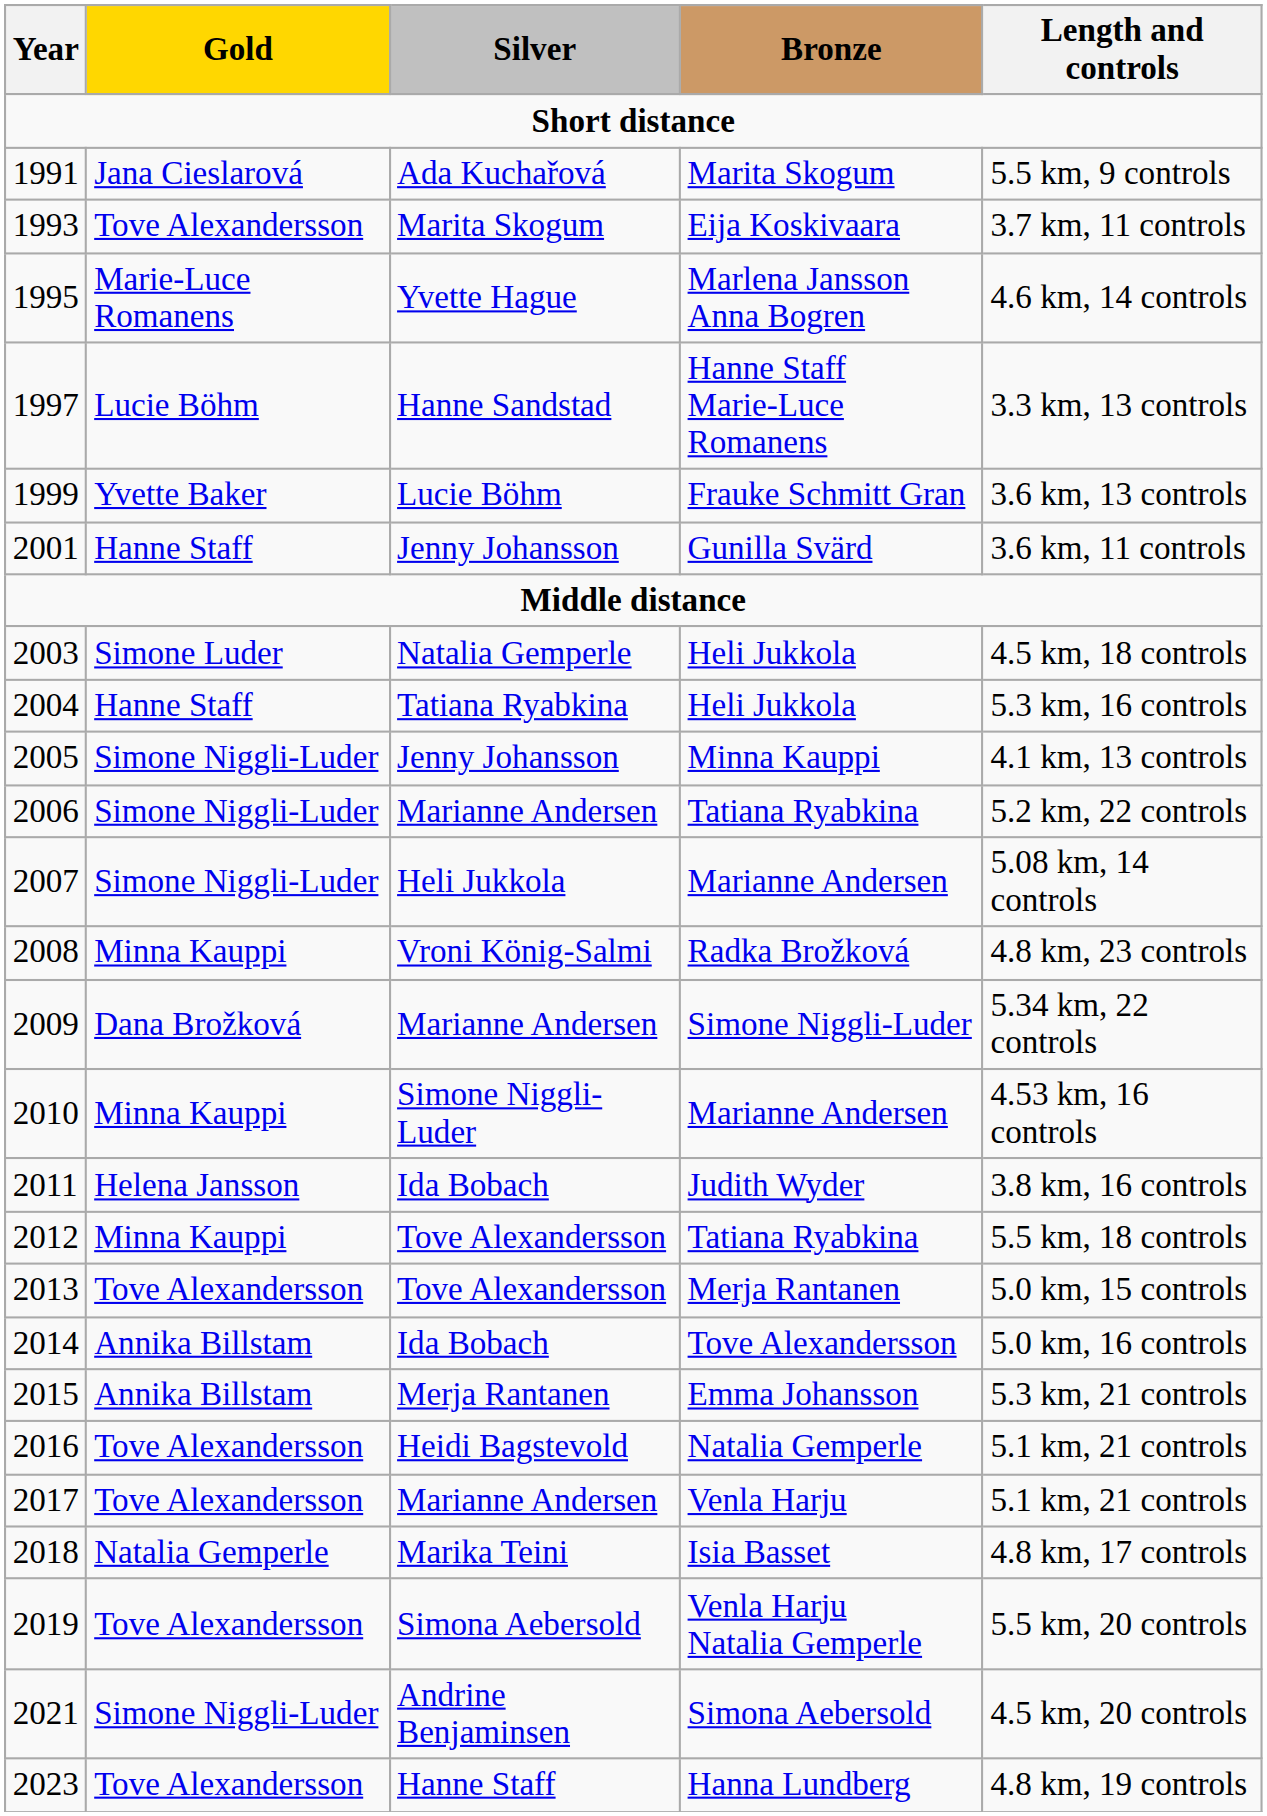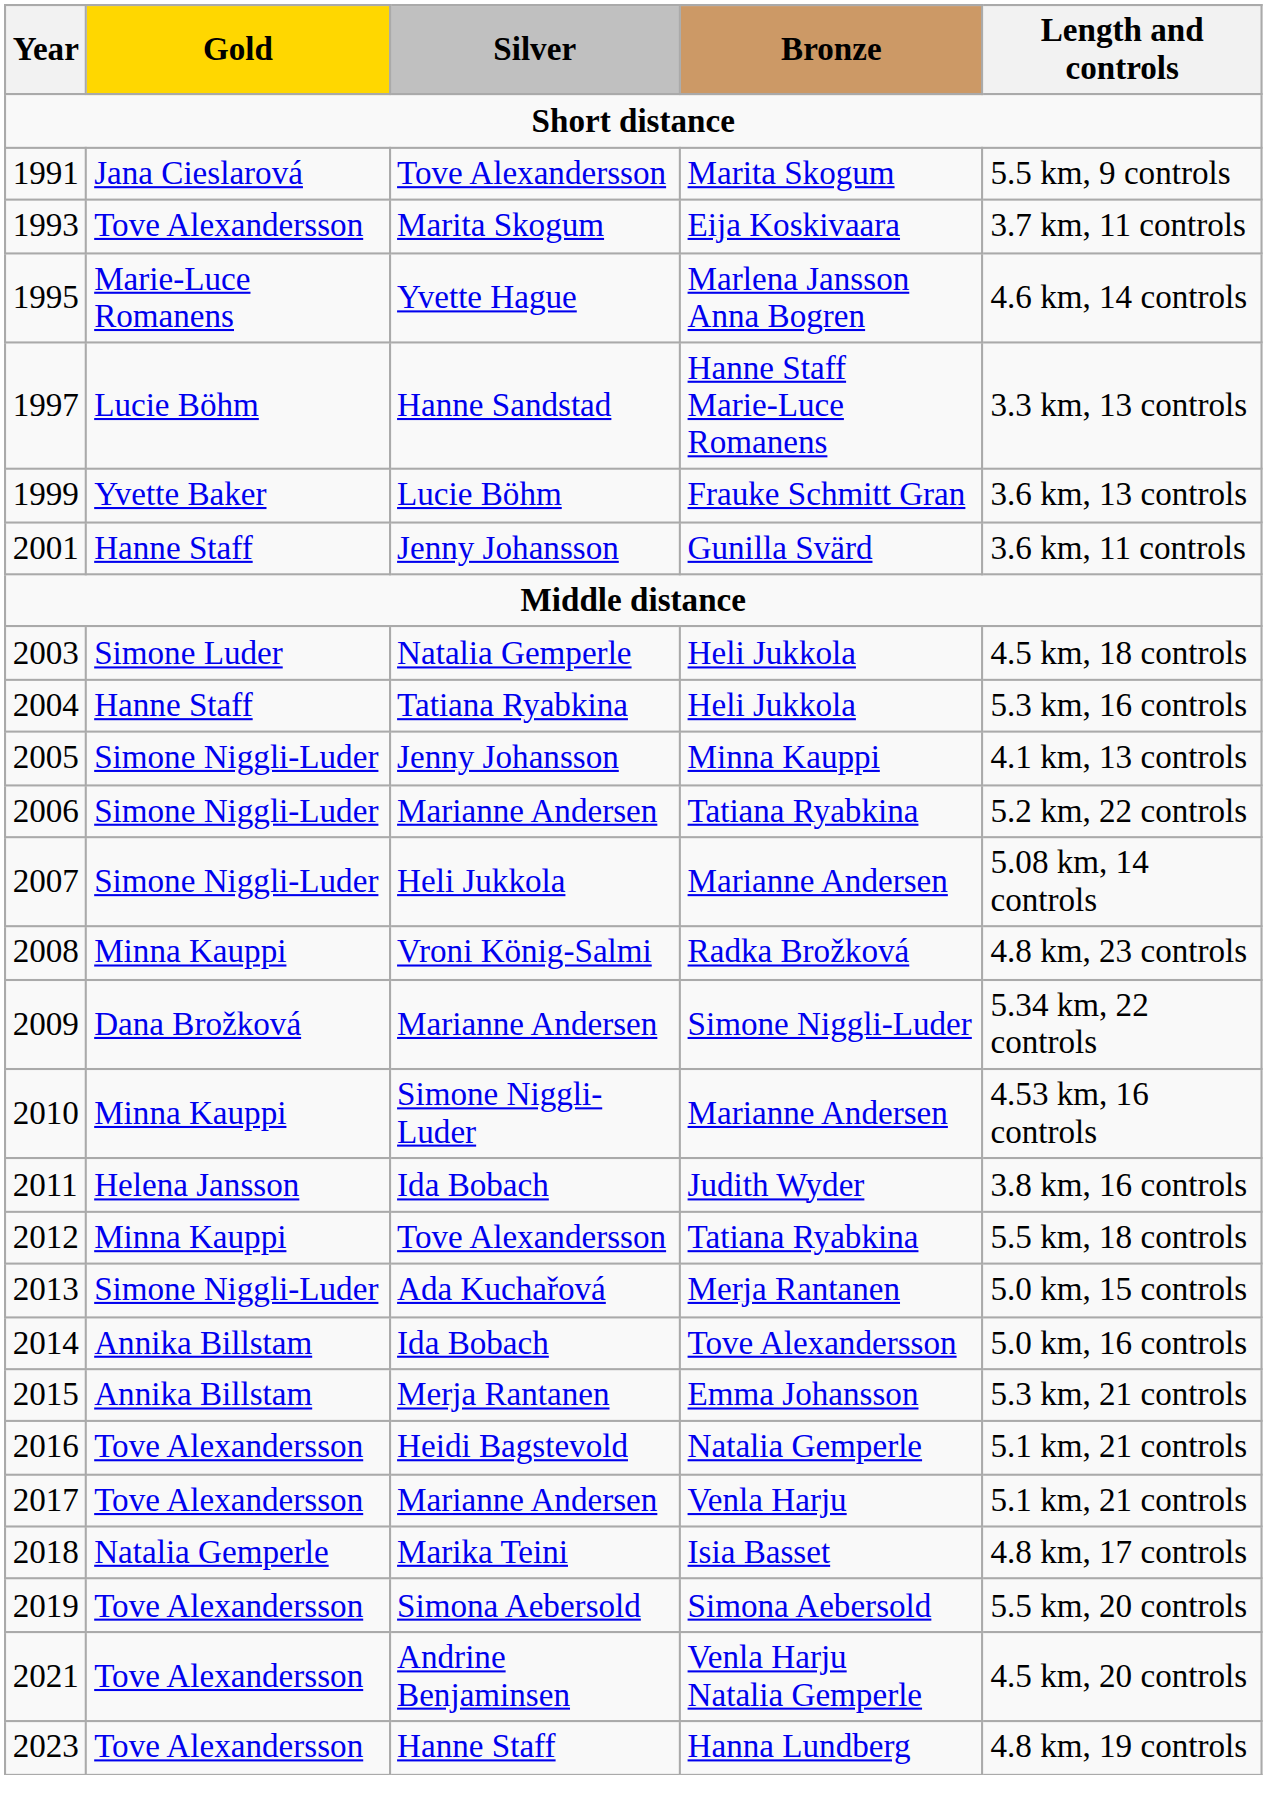1991 | Silver: Ada Kuchařová -> Tove Alexandersson
2013 | Gold: Tove Alexandersson -> Simone Niggli-Luder
2013 | Silver: Tove Alexandersson -> Ada Kuchařová
2019 | Bronze: Venla Harju Natalia Gemperle -> Simona Aebersold
2021 | Gold: Simone Niggli-Luder -> Tove Alexandersson
2021 | Bronze: Simona Aebersold -> Venla Harju Natalia Gemperle
